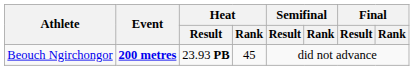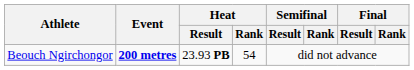Beouch Ngirchongor | Heat / Rank: 45 -> 54
